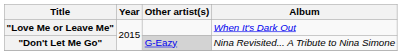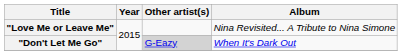"Love Me or Leave Me" | Album: When It's Dark Out -> Nina Revisited... A Tribute to Nina Simone
"Don't Let Me Go" | Album: Nina Revisited... A Tribute to Nina Simone -> When It's Dark Out
